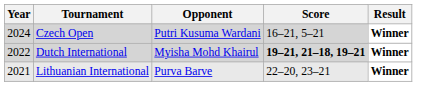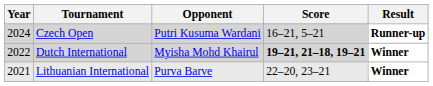Czech Open | Result: Winner -> Runner-up
